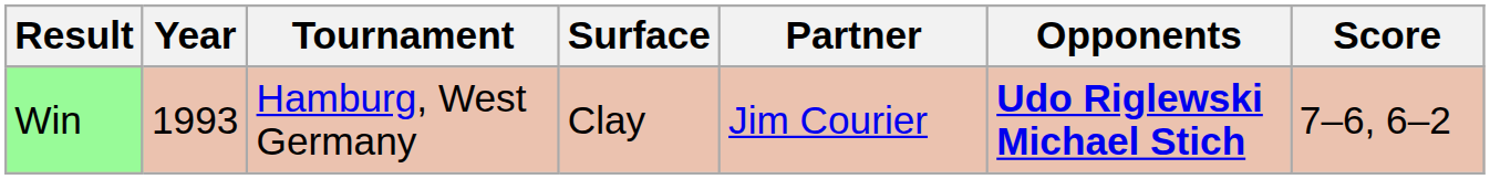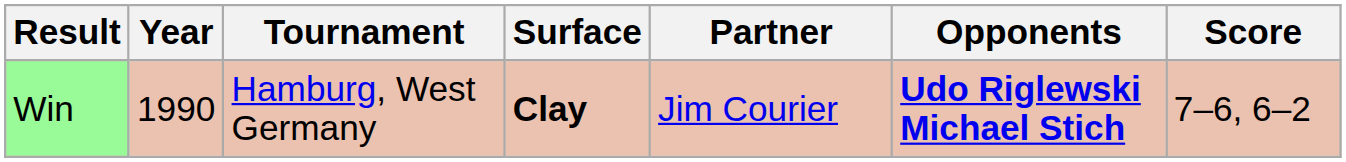Win | Year: 1993 -> 1990
Win | Surface: normal -> bold
